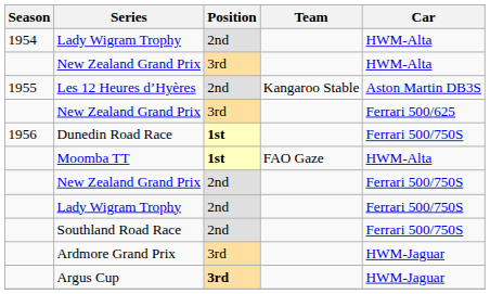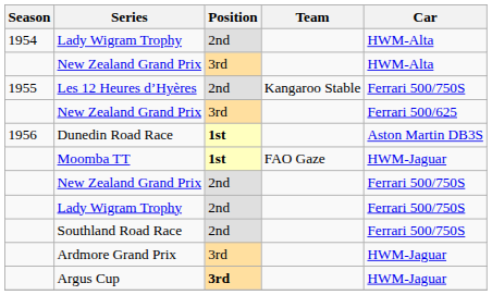Les 12 Heures d’Hyères | Car: Aston Martin DB3S -> Ferrari 500/750S
Dunedin Road Race | Car: Ferrari 500/750S -> Aston Martin DB3S
Moomba TT | Car: HWM-Alta -> HWM-Jaguar
